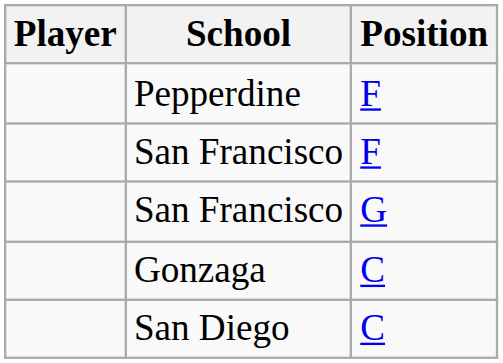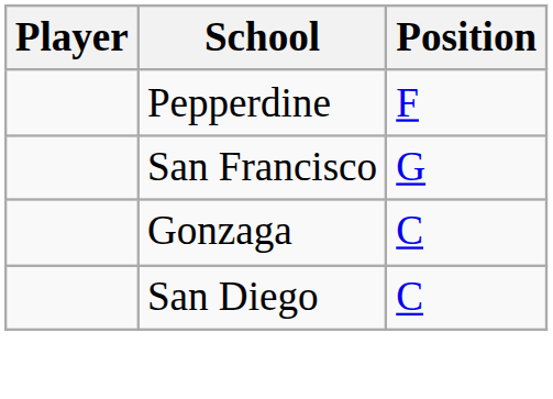- row: San Francisco | F
